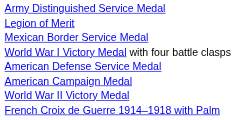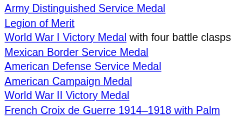rows swapped: Mexican Border Service Medal <-> World War I Victory Medal with four battle clasps
